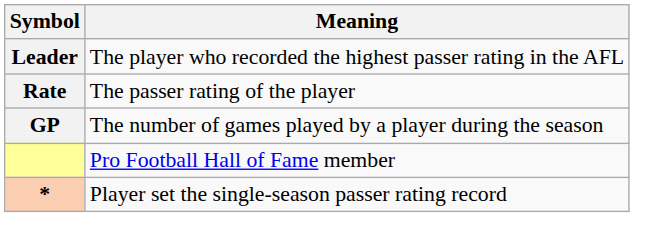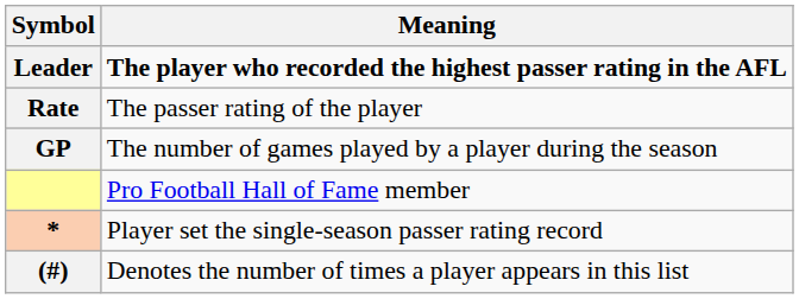Leader | Meaning: normal -> bold
+ row: (#) | Denotes the number of times a player appears in this list
